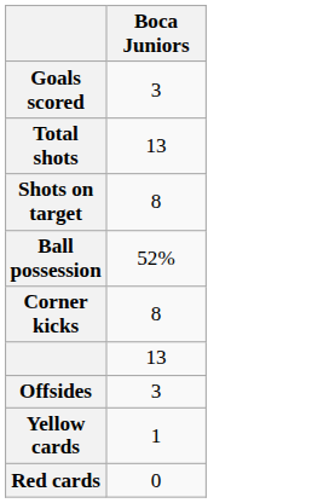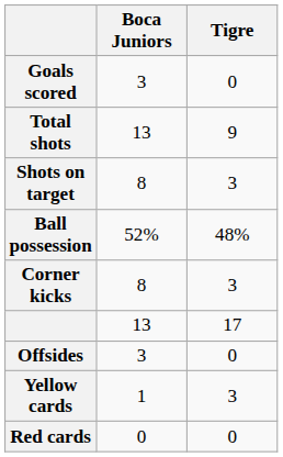+ column: Tigre | 0 | 9 | 3 | 48% | 3 | 17 | 0 | 3 | 0
